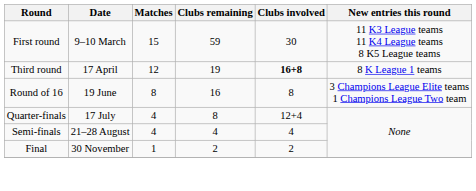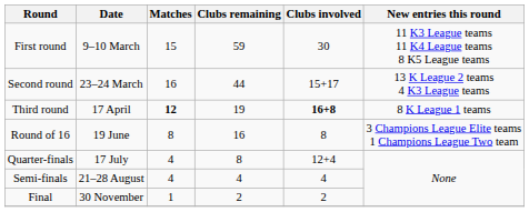+ row: Second round | 23–24 March | 16 | 44 | 15+17 | 13 K League 2 teams 4 K3 League teams
Third round | Matches: normal -> bold
